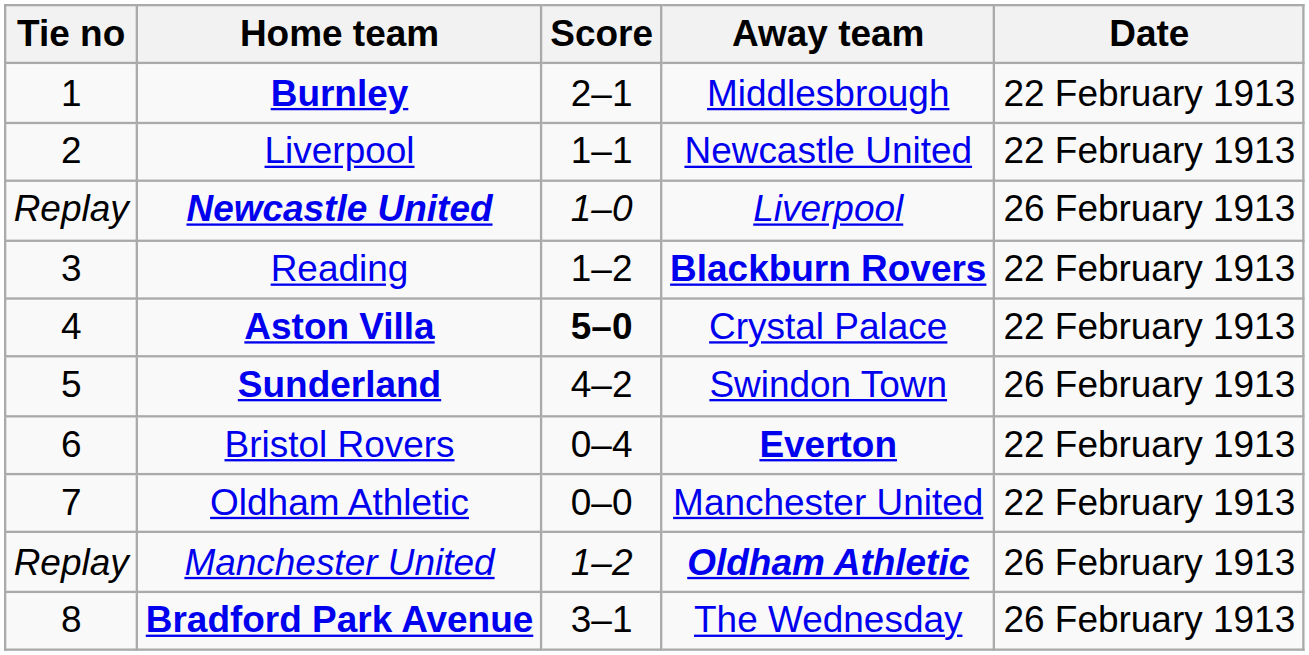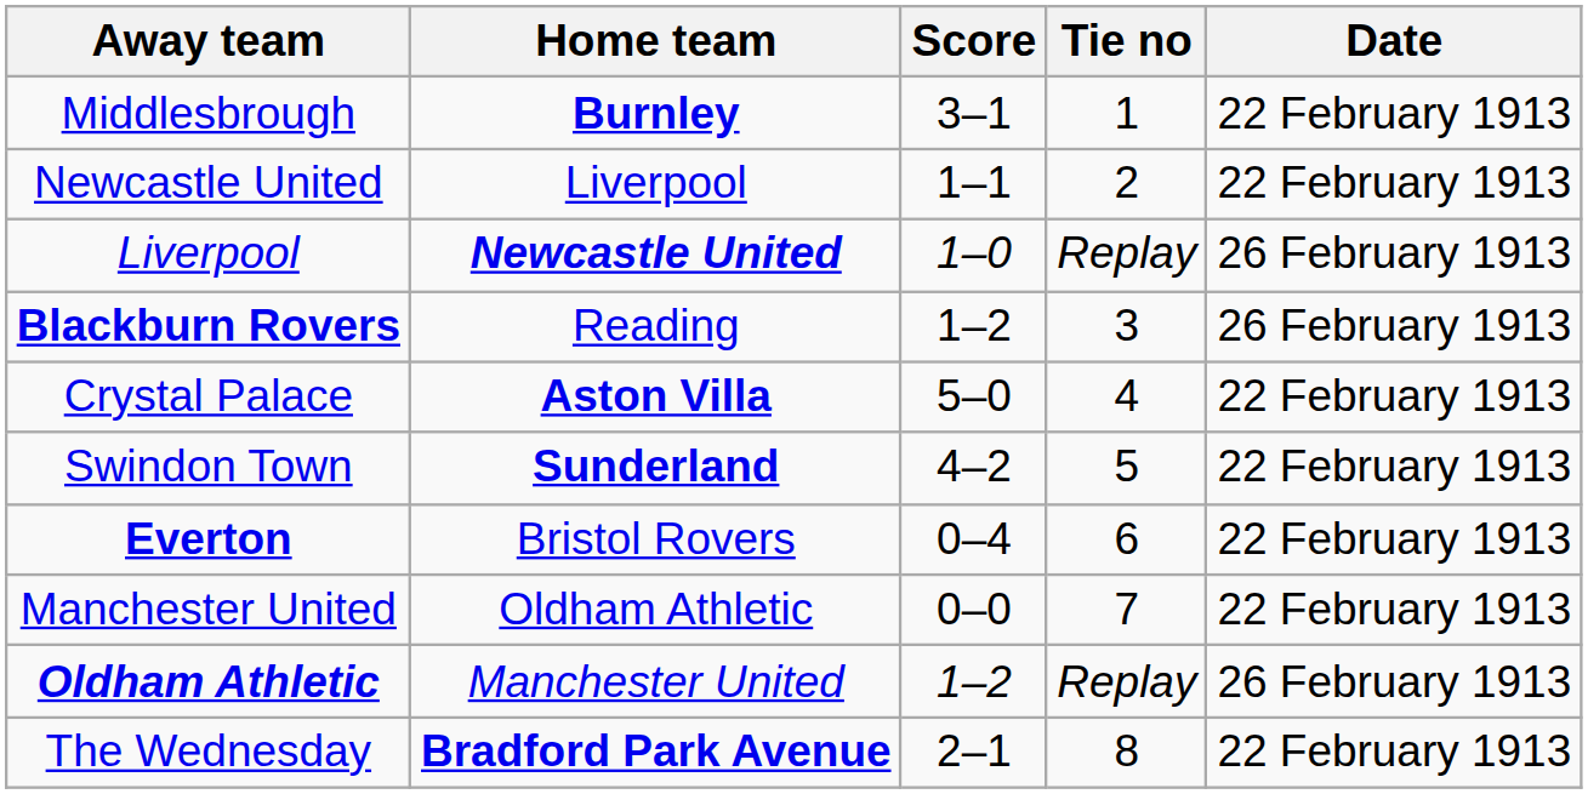columns swapped: Tie no <-> Away team
Burnley | Score: 2–1 -> 3–1
Reading | Date: 22 February 1913 -> 26 February 1913
Aston Villa | Score: bold -> normal
Sunderland | Date: 26 February 1913 -> 22 February 1913
Bradford Park Avenue | Score: 3–1 -> 2–1
Bradford Park Avenue | Date: 26 February 1913 -> 22 February 1913
